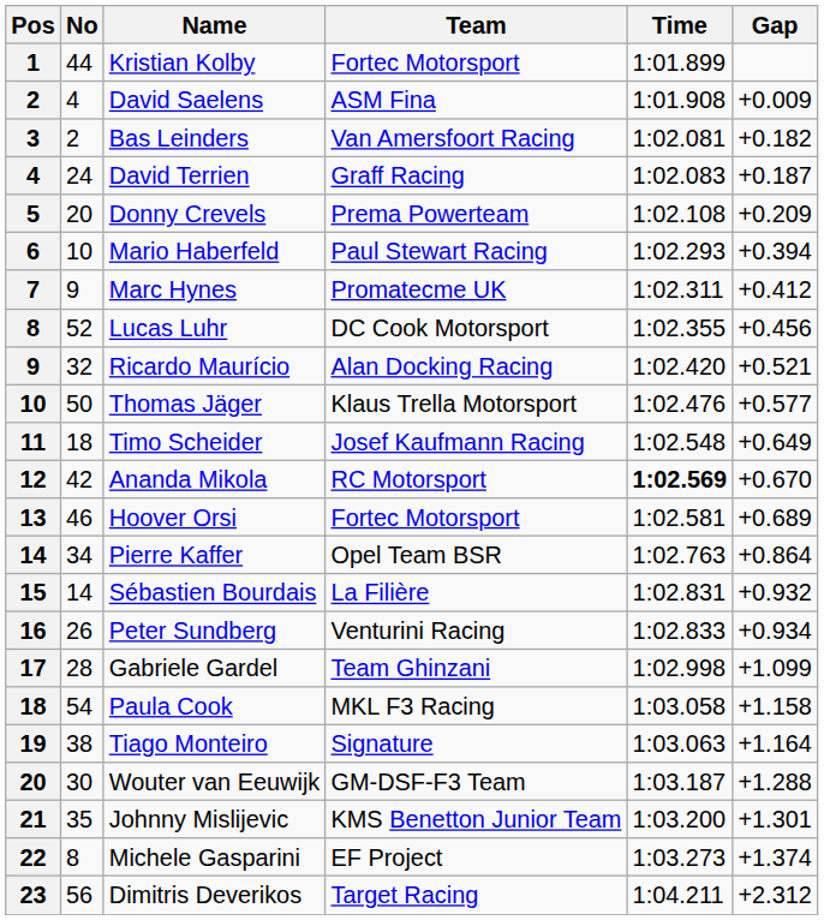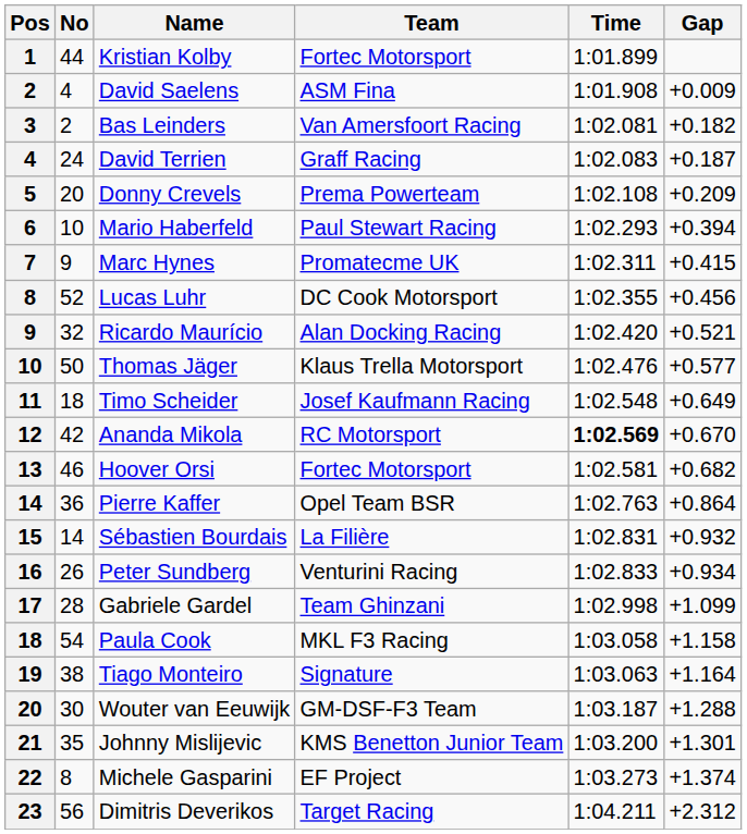Marc Hynes | Gap: +0.412 -> +0.415
Hoover Orsi | Gap: +0.689 -> +0.682
Pierre Kaffer | No: 34 -> 36
